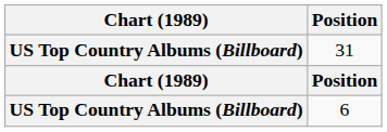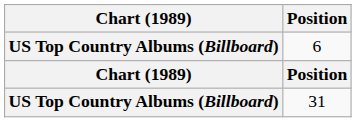rows swapped: 6 <-> 31
